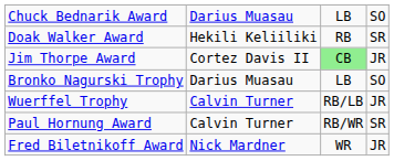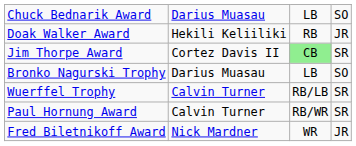Doak Walker Award | column 4: SR -> JR
Jim Thorpe Award | column 4: JR -> SR
Wuerffel Trophy | column 4: JR -> SR
